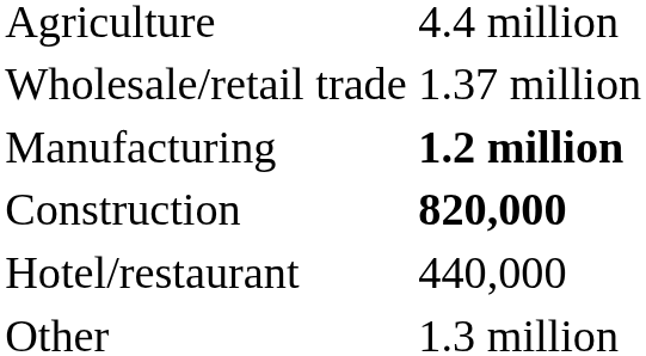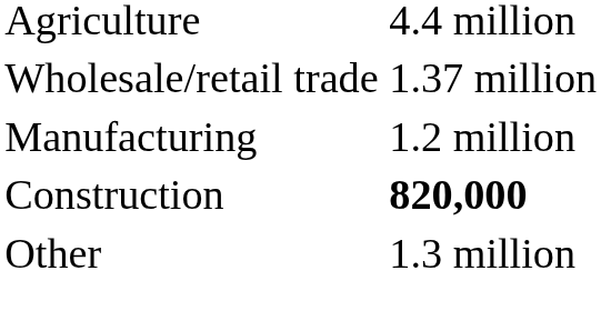Manufacturing | column 2: bold -> normal
- row: Hotel/restaurant | 440,000
